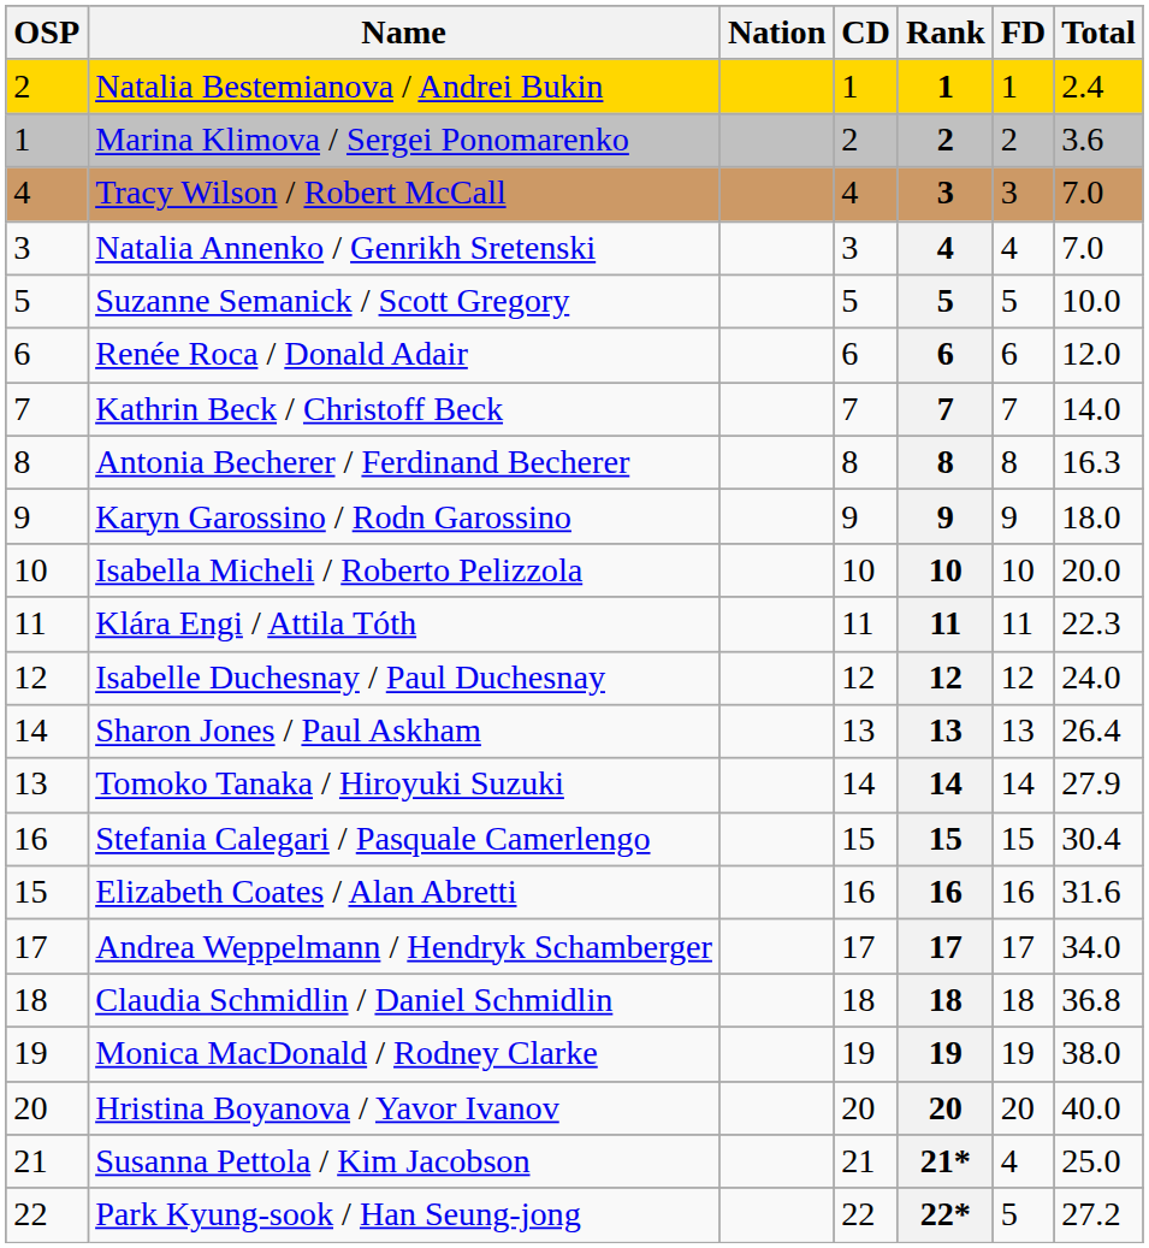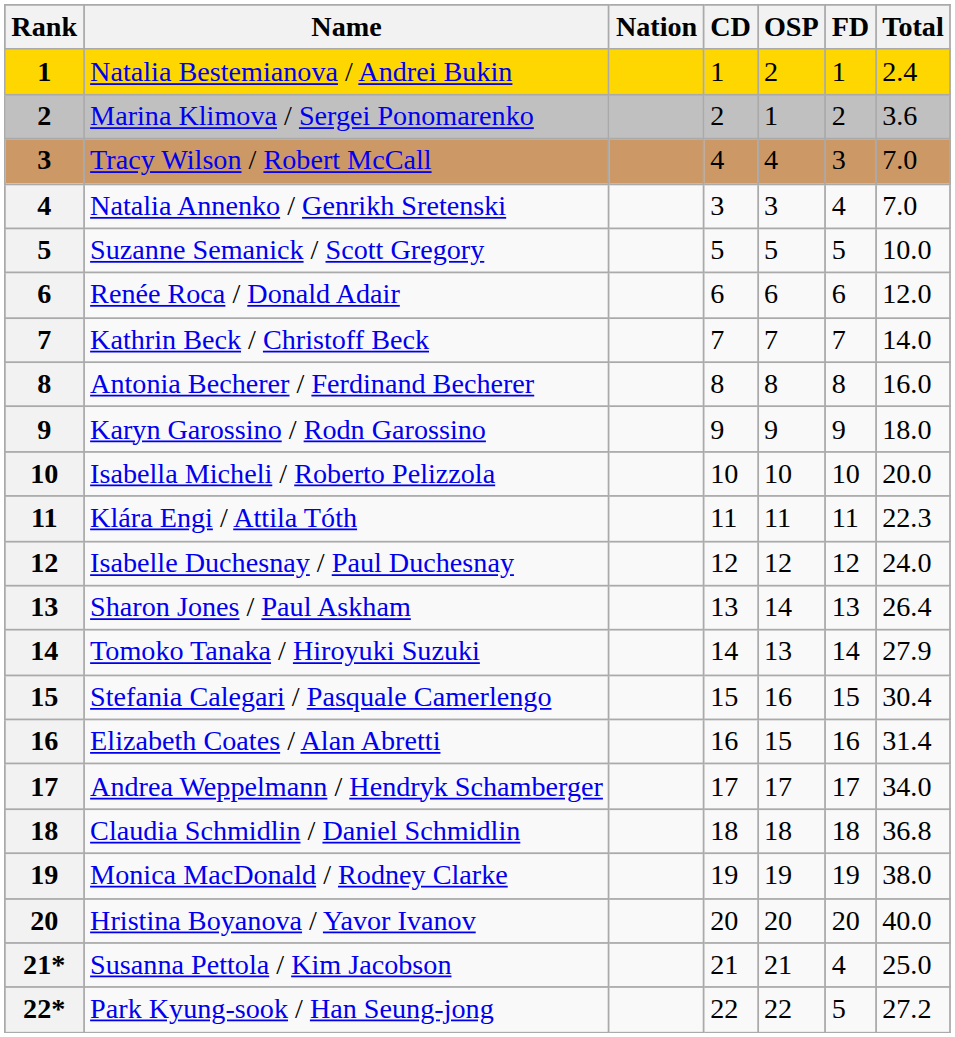columns swapped: Rank <-> OSP
Antonia Becherer / Ferdinand Becherer | Total: 16.3 -> 16.0
Elizabeth Coates / Alan Abretti | Total: 31.6 -> 31.4
